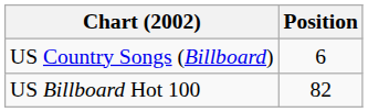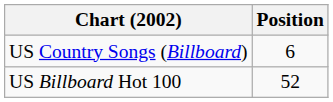US Billboard Hot 100 | Position: 82 -> 52
